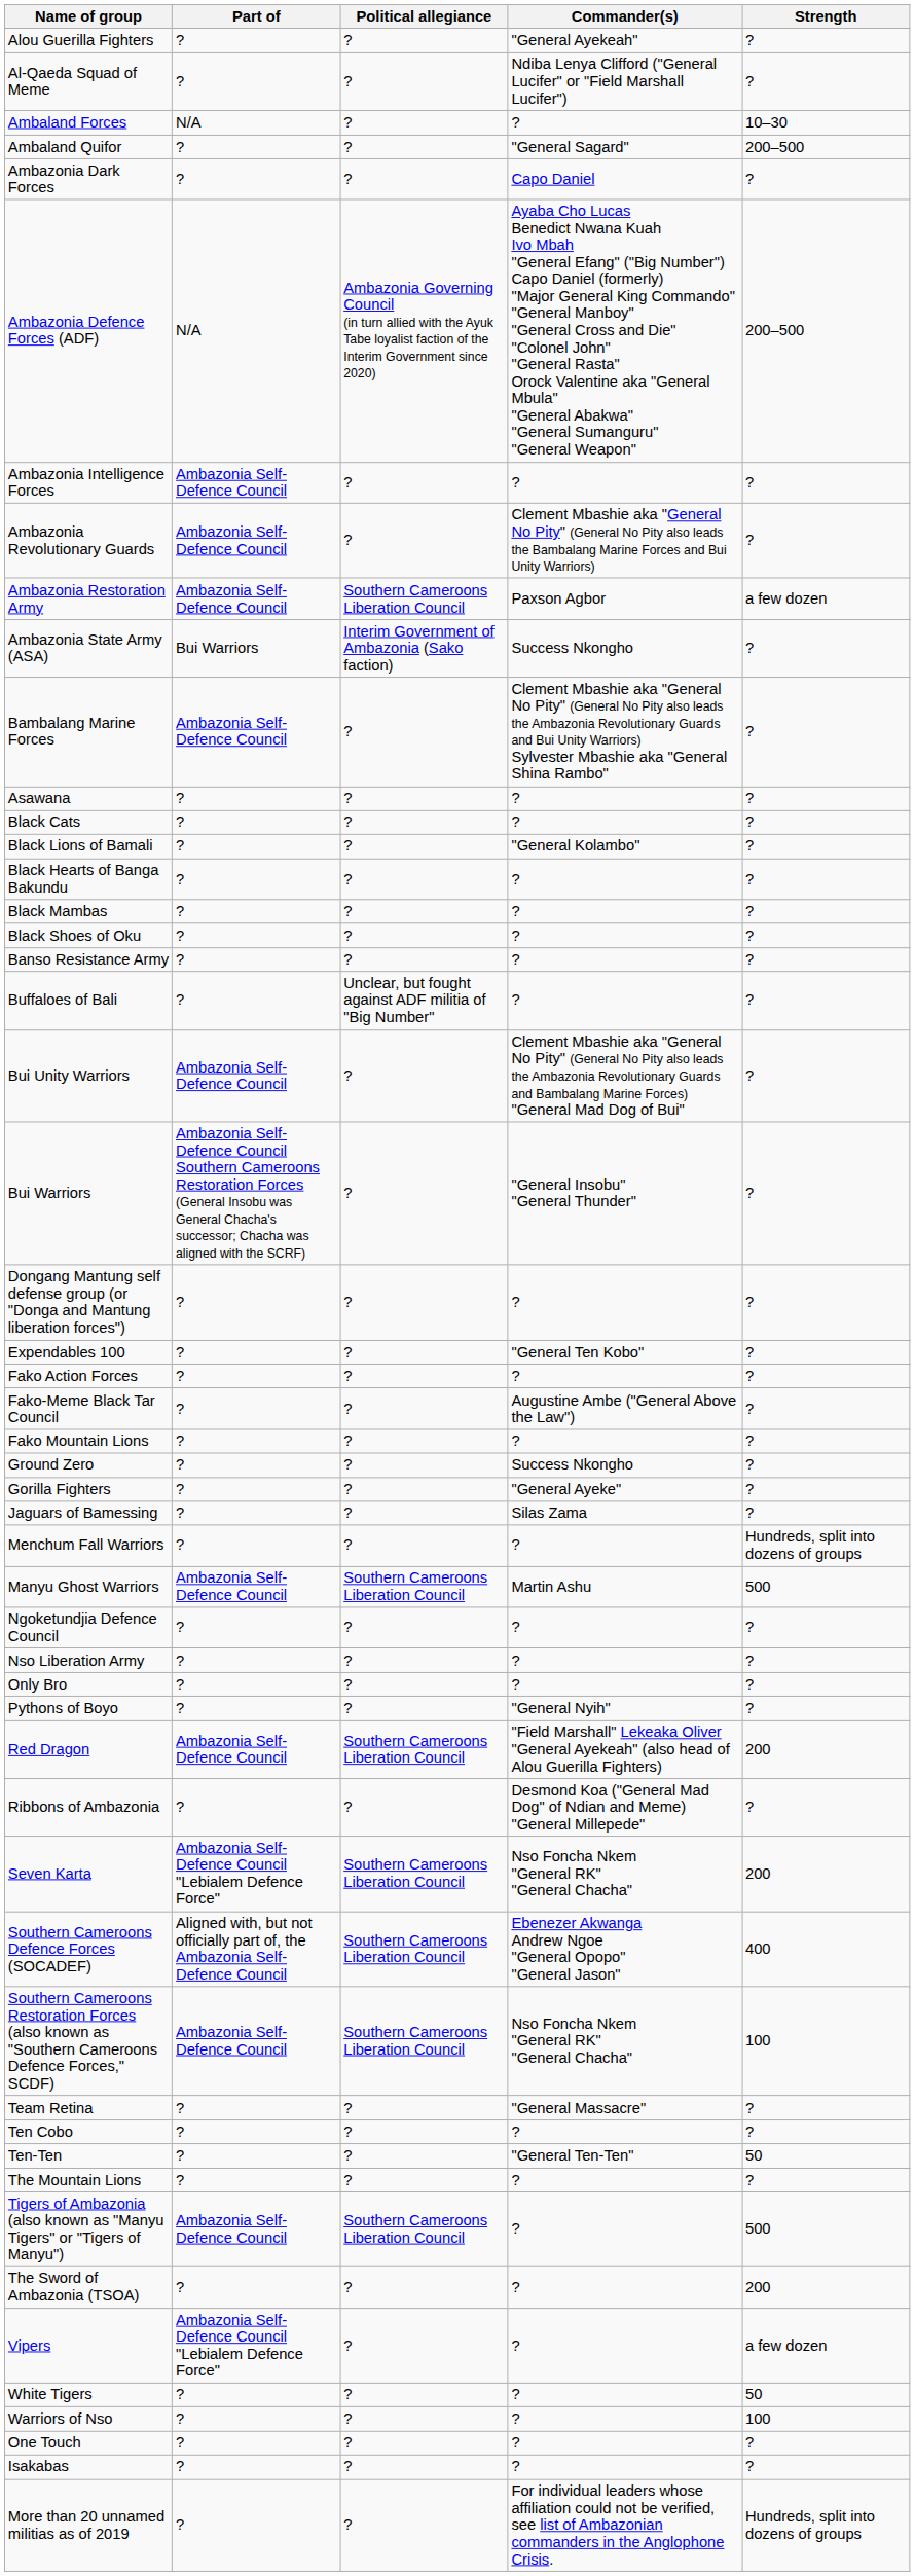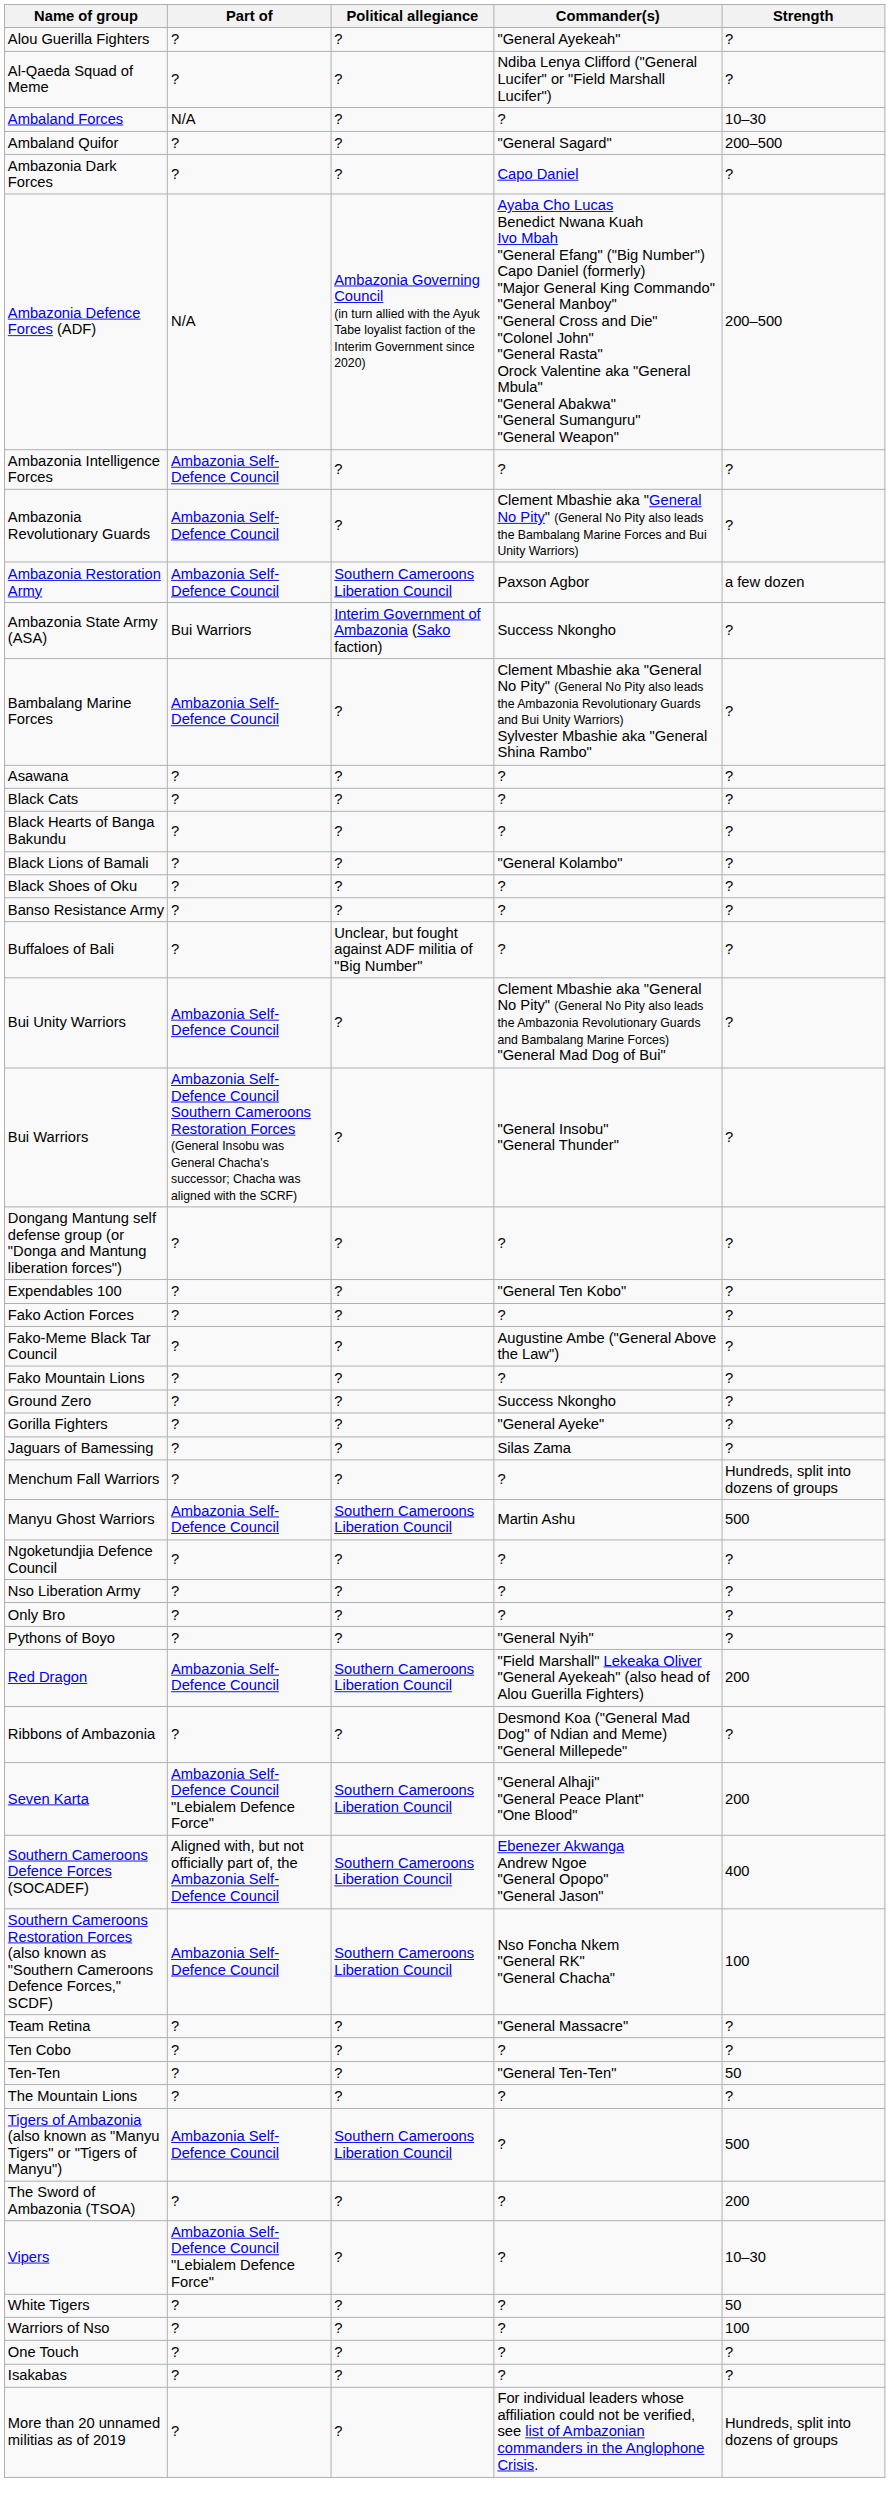rows swapped: Black Hearts of Banga Bakundu <-> Black Lions of Bamali
- row: Black Mambas | ? | ? | ? | ?
Seven Karta | Commander(s): Nso Foncha Nkem "General RK" "General Chacha" -> "General Alhaji" "General Peace Plant" "One Blood"
Vipers | Strength: a few dozen -> 10–30
